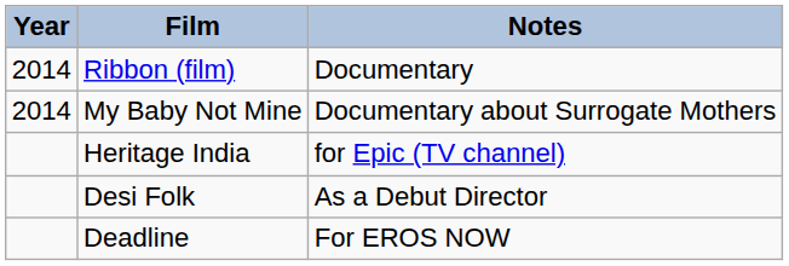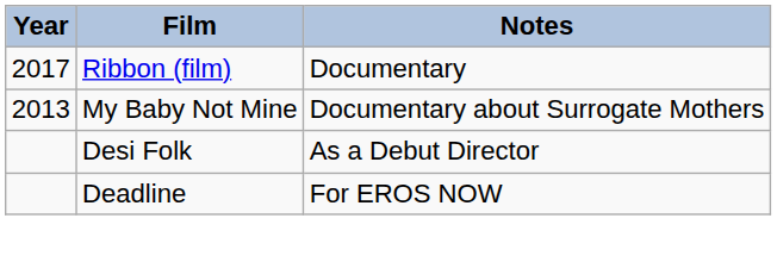Ribbon (film) | Year: 2014 -> 2017
My Baby Not Mine | Year: 2014 -> 2013
- row: Heritage India | for Epic (TV channel)
